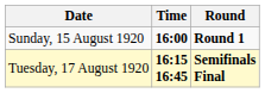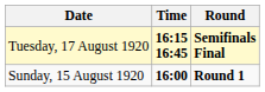rows swapped: Sunday, 15 August 1920 <-> Tuesday, 17 August 1920
